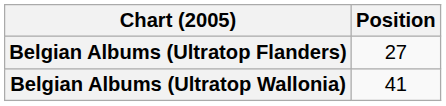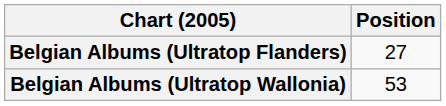Belgian Albums (Ultratop Wallonia) | Position: 41 -> 53
